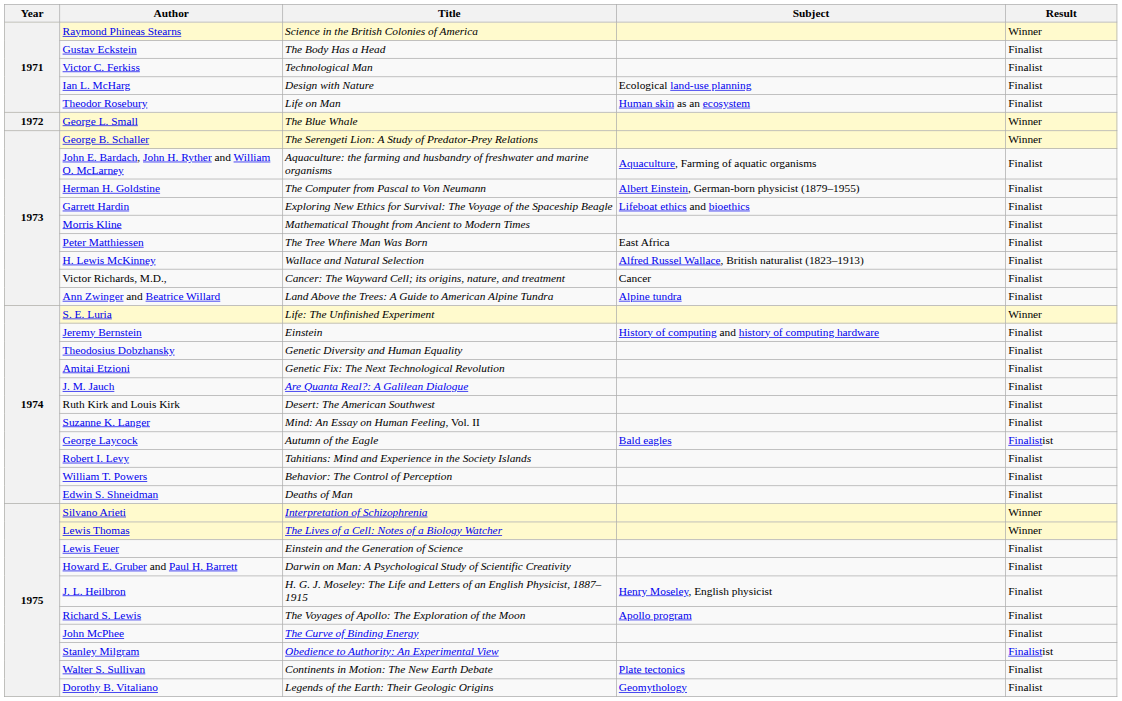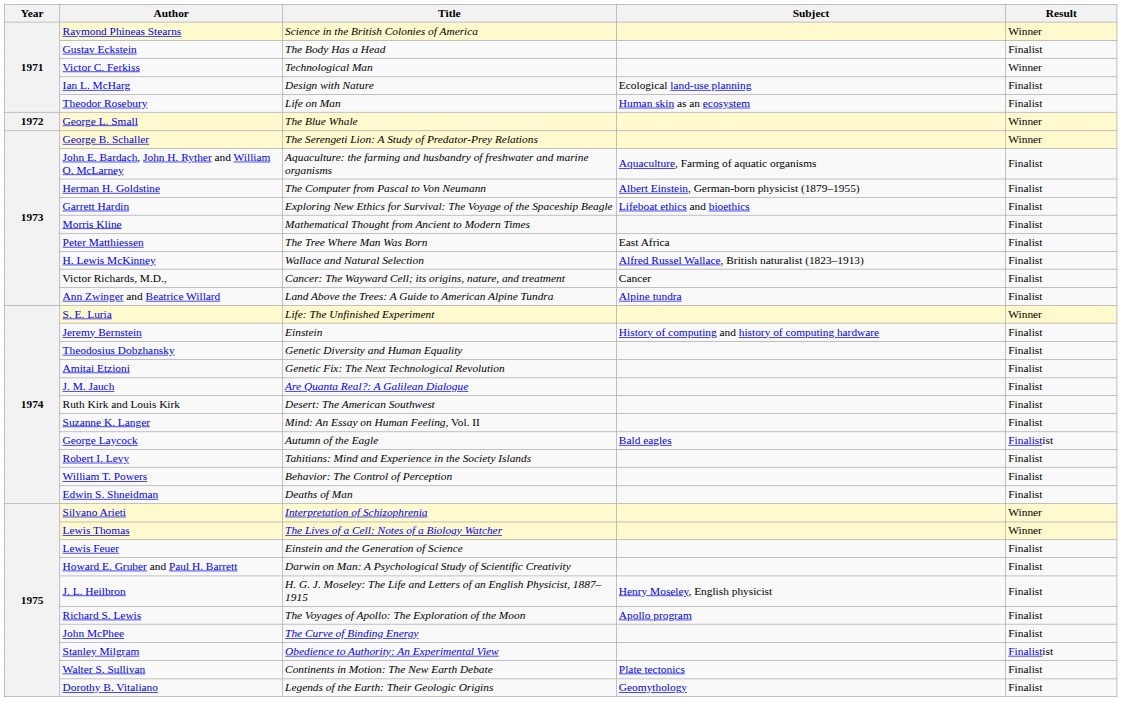Victor C. Ferkiss | Result: Finalist -> Winner
